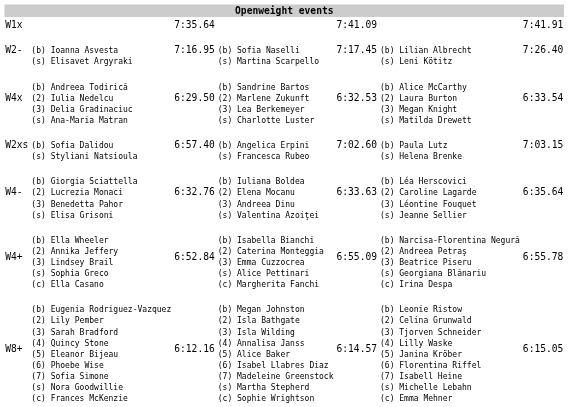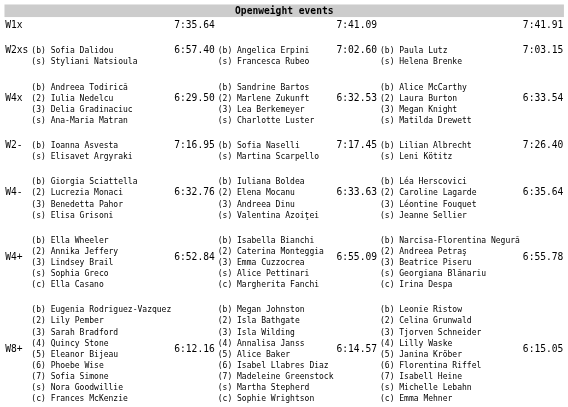rows swapped: (b) Sofia Dalidou (s) Styliani Natsioula <-> (b) Ioanna Asvesta (s) Elisavet Argyraki
